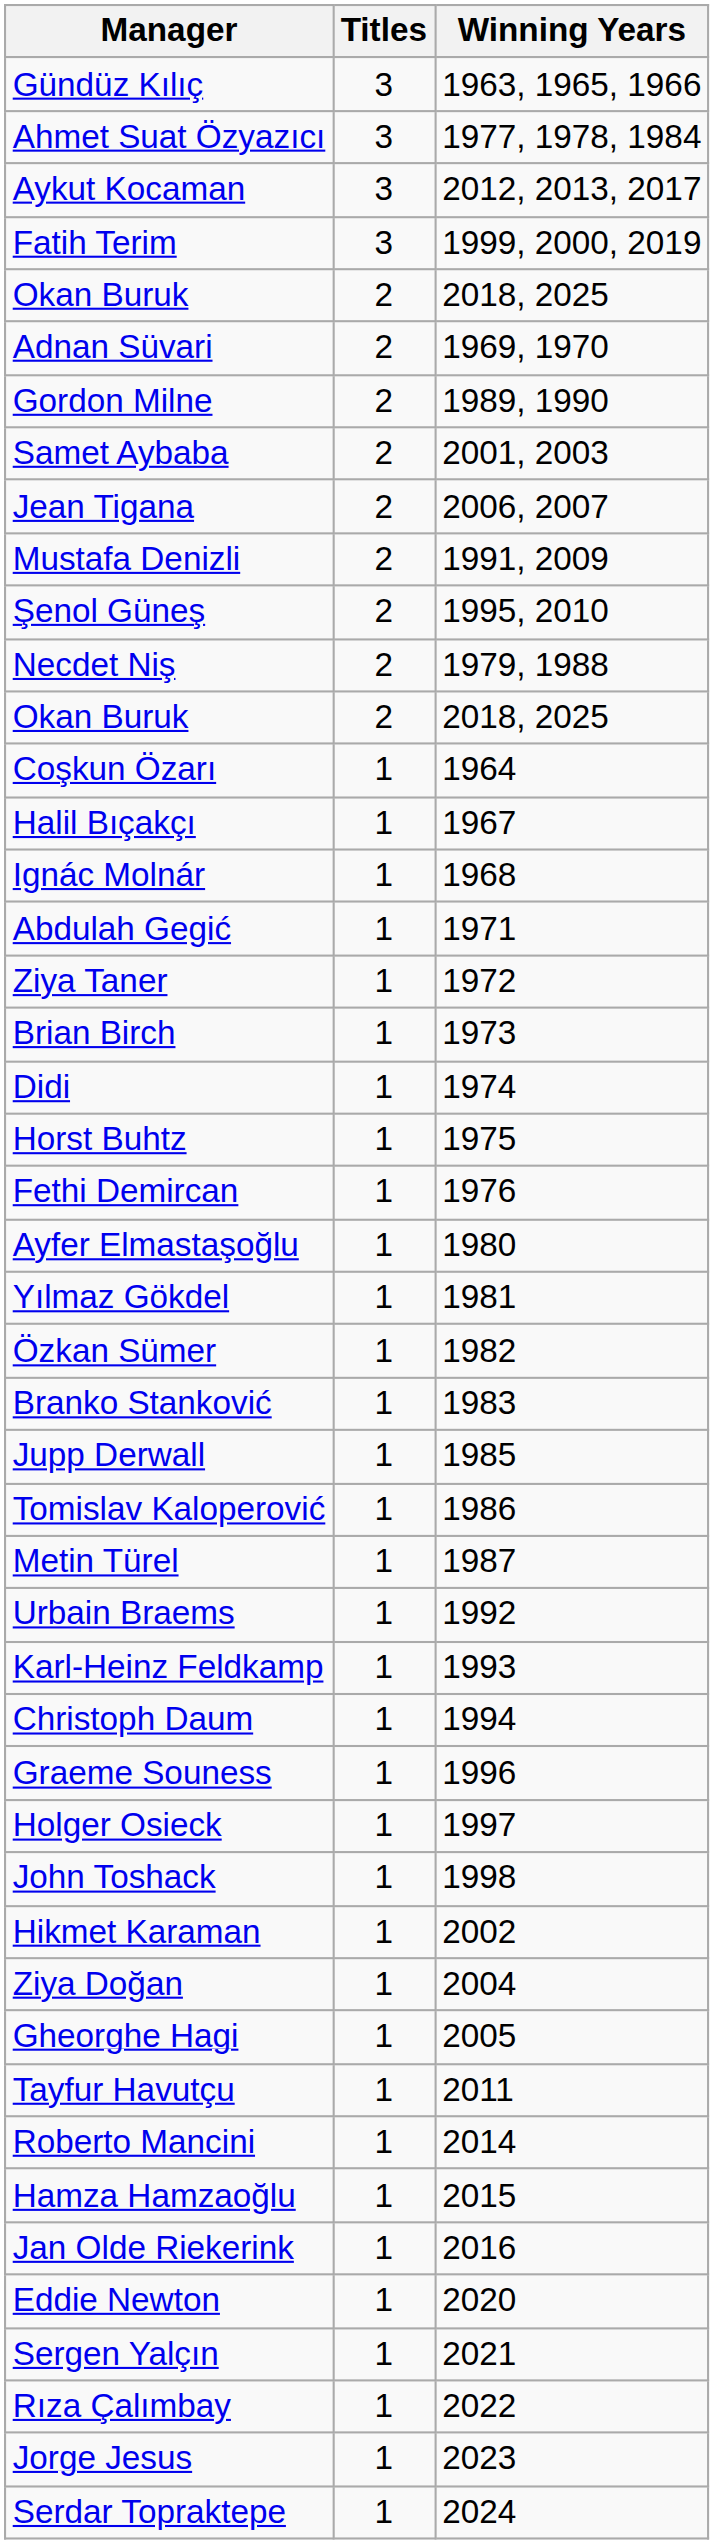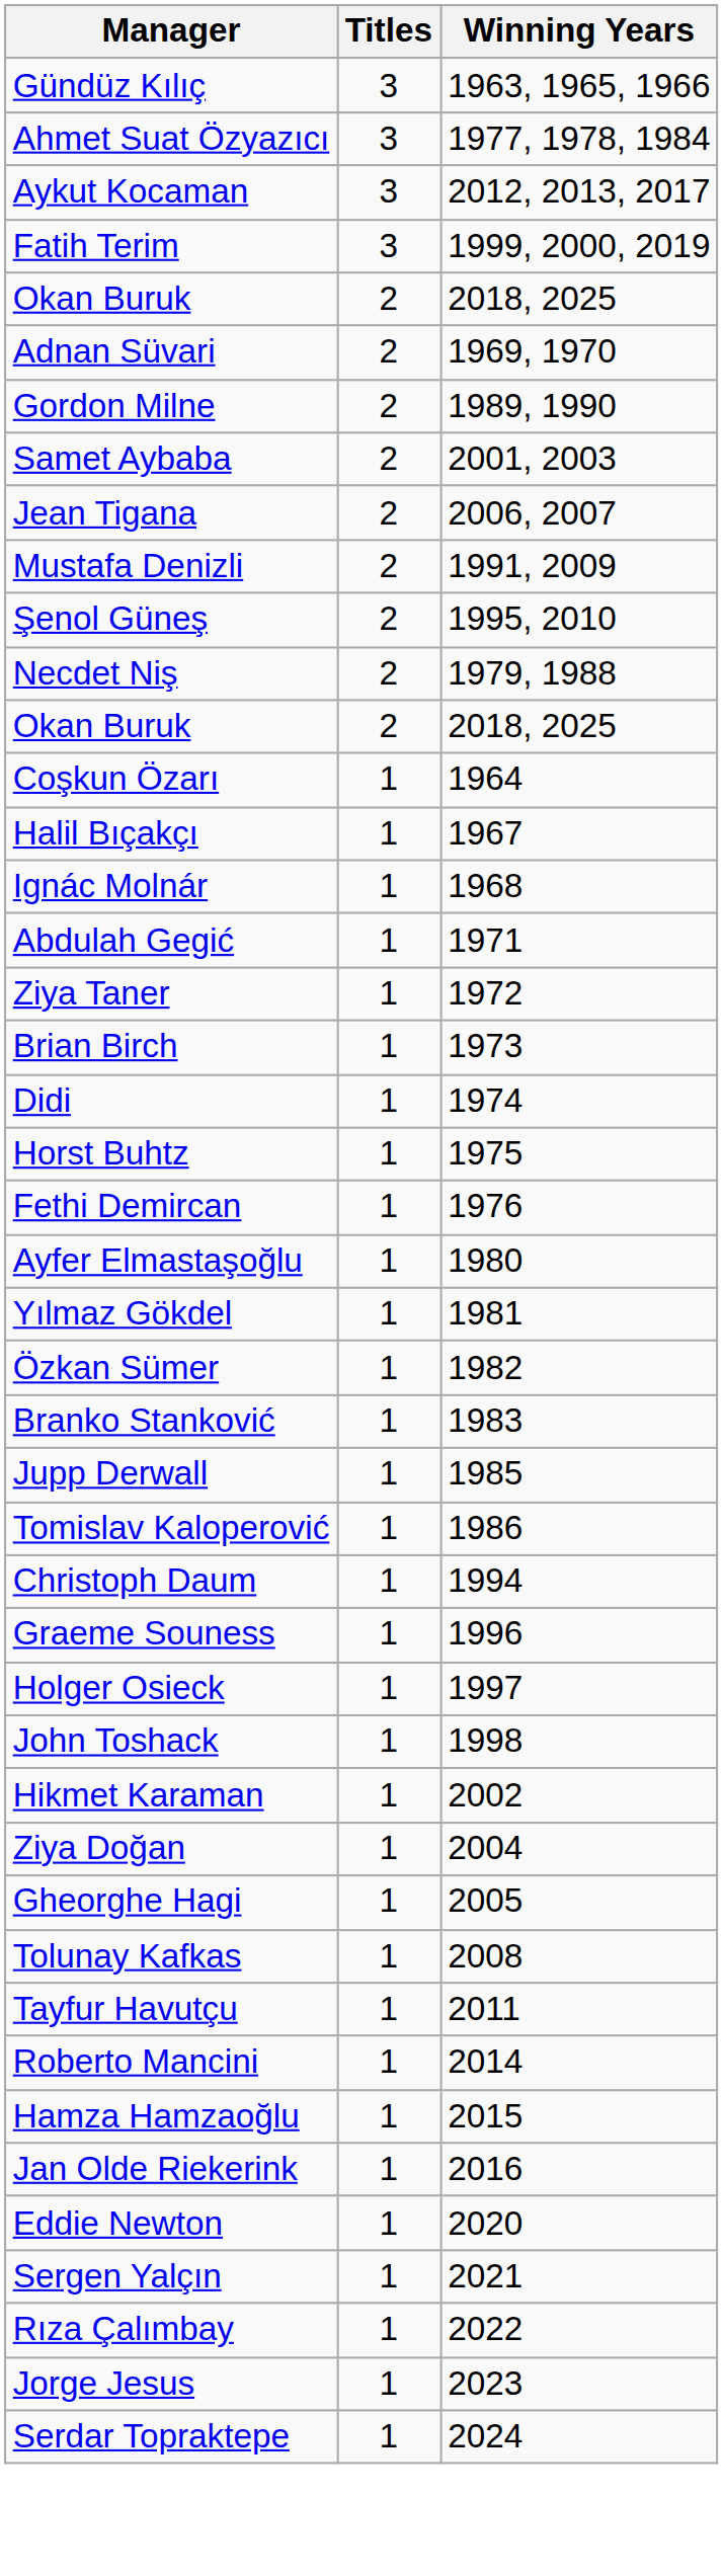- row: Metin Türel | 1 | 1987
- row: Urbain Braems | 1 | 1992
- row: Karl-Heinz Feldkamp | 1 | 1993
+ row: Tolunay Kafkas | 1 | 2008
